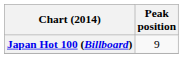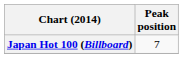Japan Hot 100 (Billboard) | Peak position: 9 -> 7
